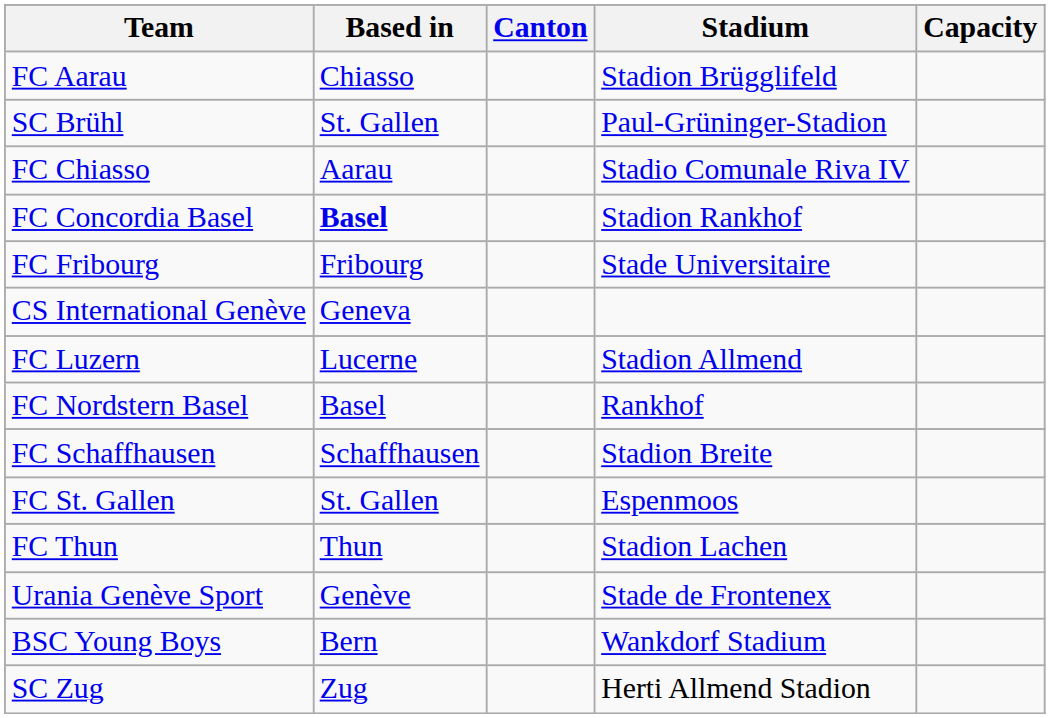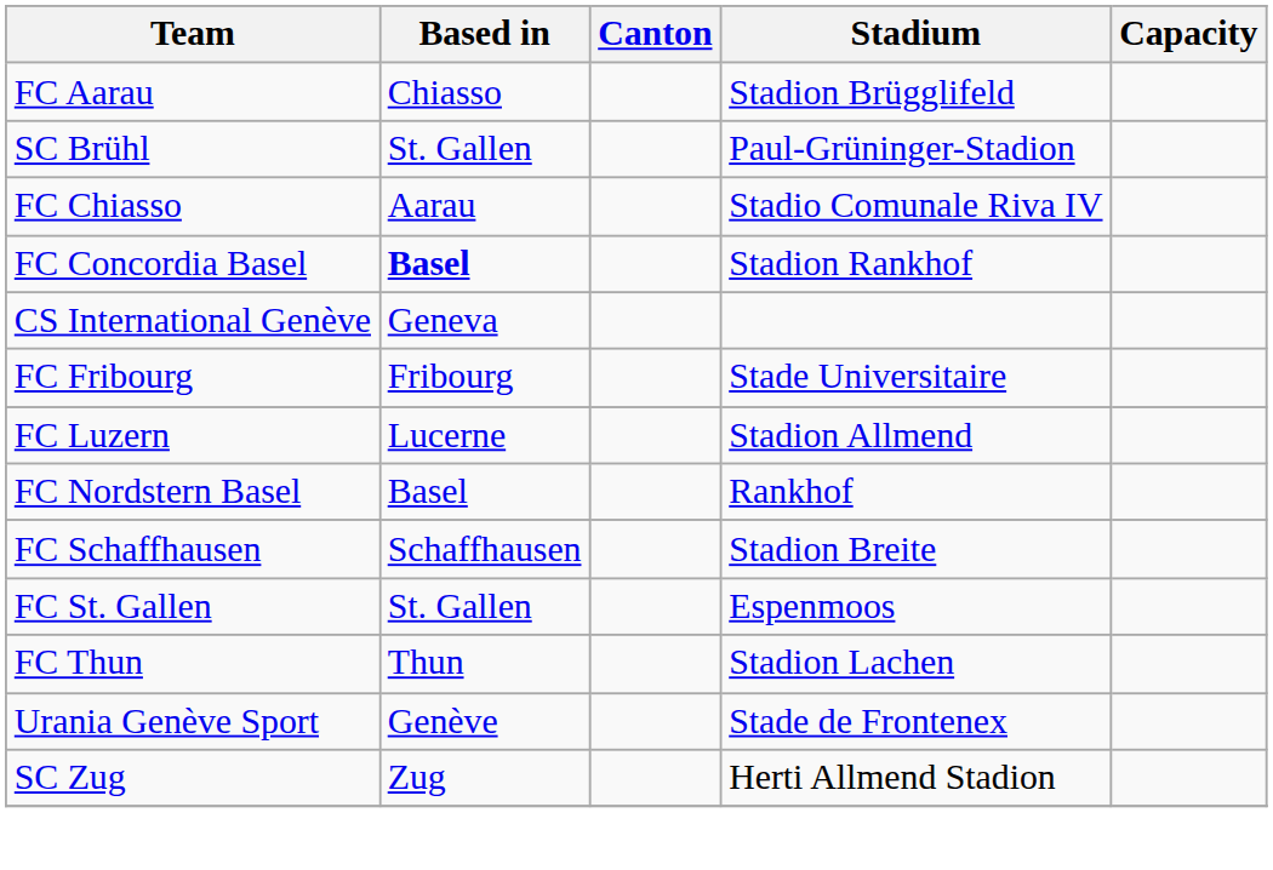rows swapped: FC Fribourg <-> CS International Genève
- row: BSC Young Boys | Bern | Wankdorf Stadium
